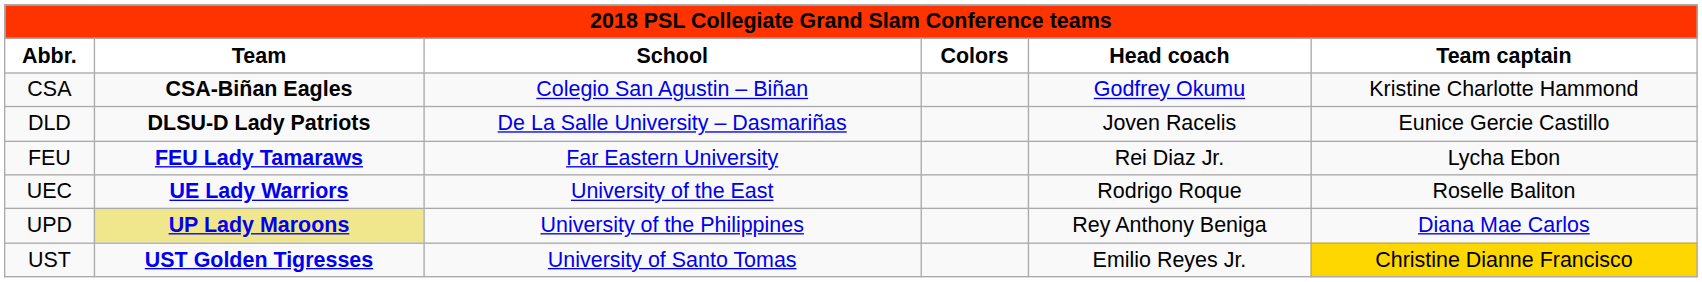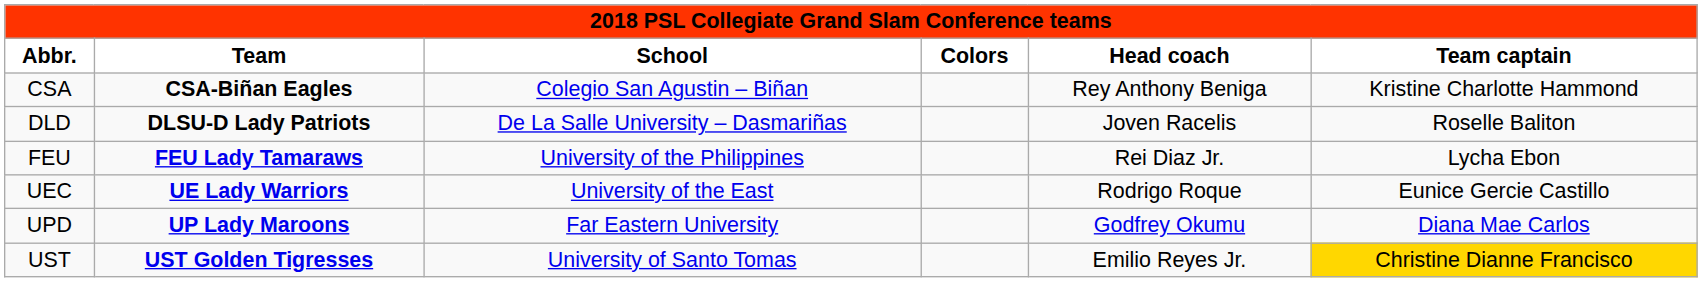CSA | Head coach: Godfrey Okumu -> Rey Anthony Beniga
DLD | Team captain: Eunice Gercie Castillo -> Roselle Baliton
FEU | School: Far Eastern University -> University of the Philippines
UEC | Team captain: Roselle Baliton -> Eunice Gercie Castillo
UPD | Team: khaki background -> no background
UPD | School: University of the Philippines -> Far Eastern University
UPD | Head coach: Rey Anthony Beniga -> Godfrey Okumu
